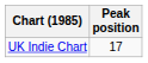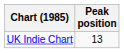UK Indie Chart | Peak position: 17 -> 13
